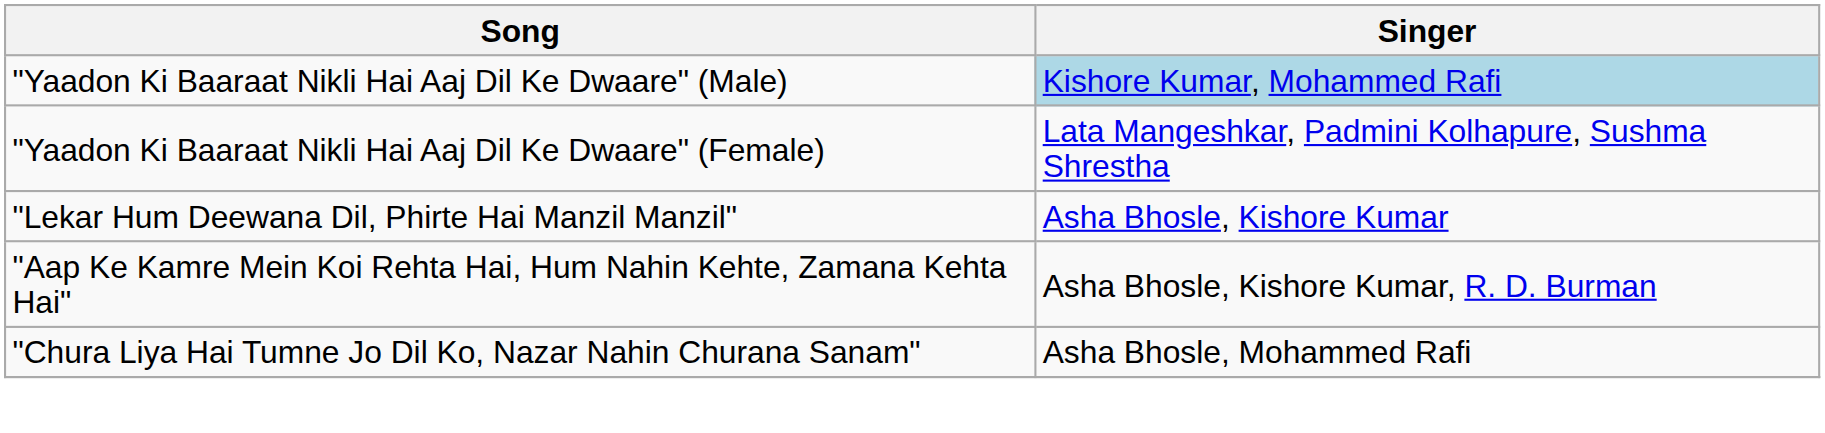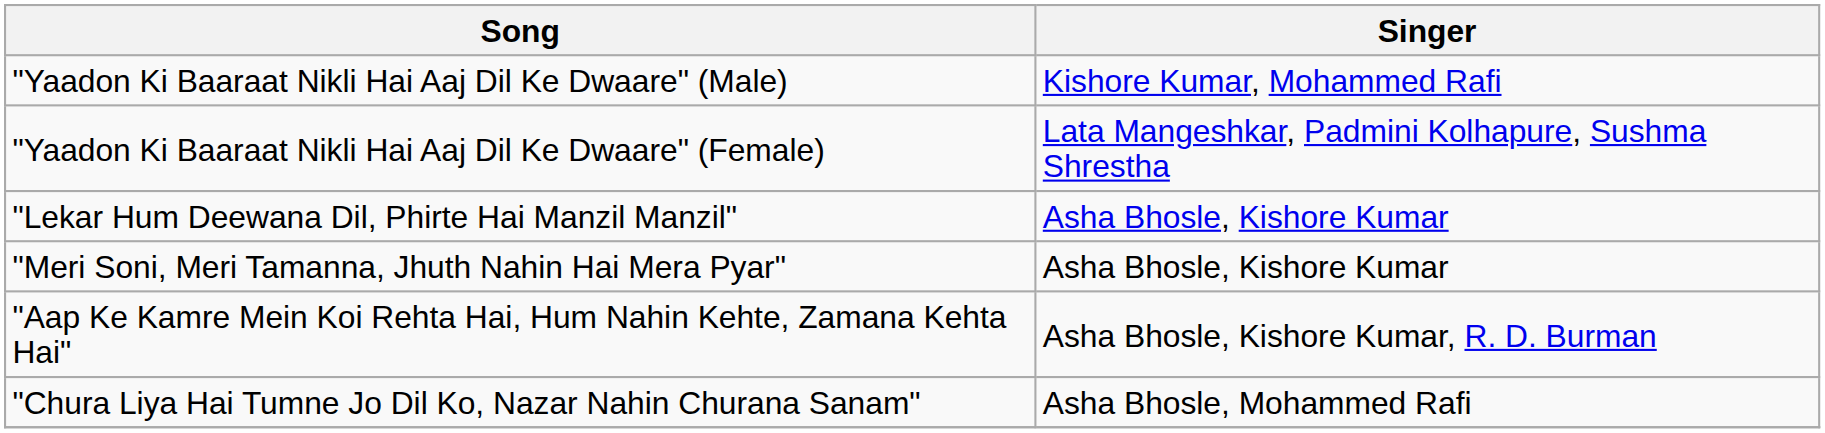"Yaadon Ki Baaraat Nikli Hai Aaj Dil Ke Dwaare" (Male) | Singer: lightblue background -> no background
+ row: "Meri Soni, Meri Tamanna, Jhuth Nahin Hai Mera Pyar" | Asha Bhosle, Kishore Kumar
